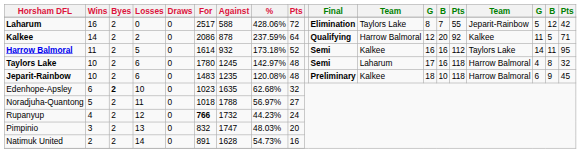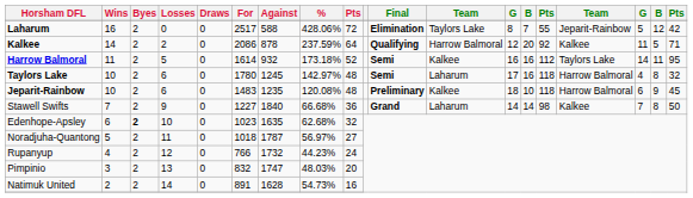+ row: Stawell Swifts | 7 | 2 | 9 | 0 | 1227 | 1840 | 66.68% | 36 | Grand | Laharum | 14 | 14 | 98 | Kalkee | 7 | 8 | 50
Noradjuha-Quantong | Against: 1788 -> 1787
Rupanyup | For: bold -> normal
